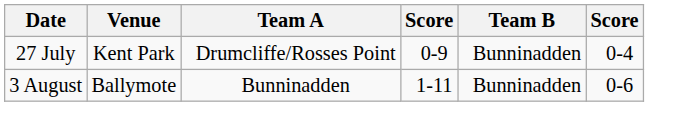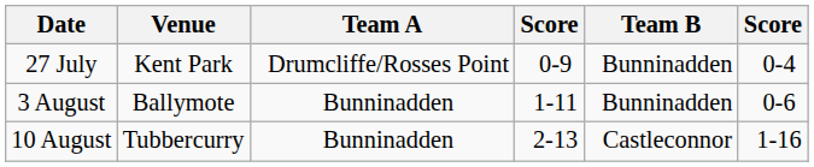+ row: 10 August | Tubbercurry | Bunninadden | 2-13 | Castleconnor | 1-16
